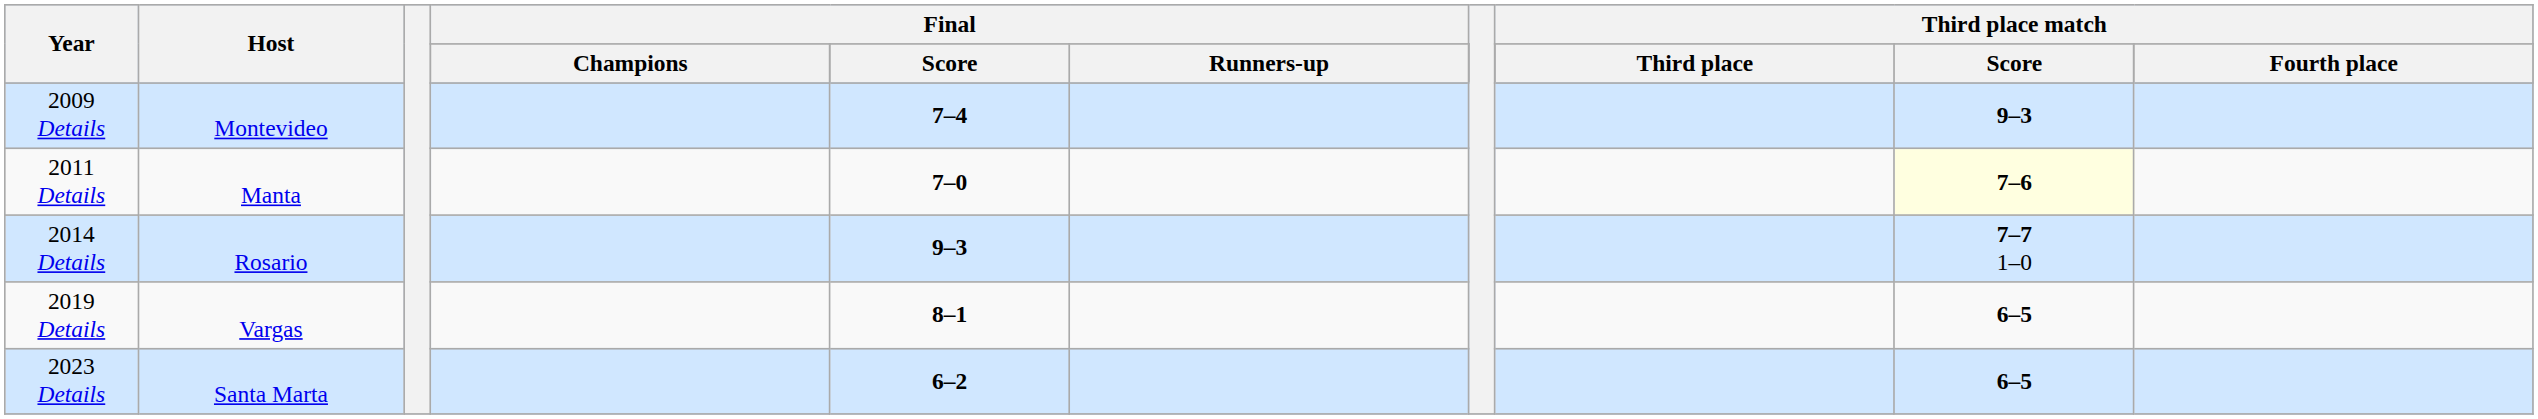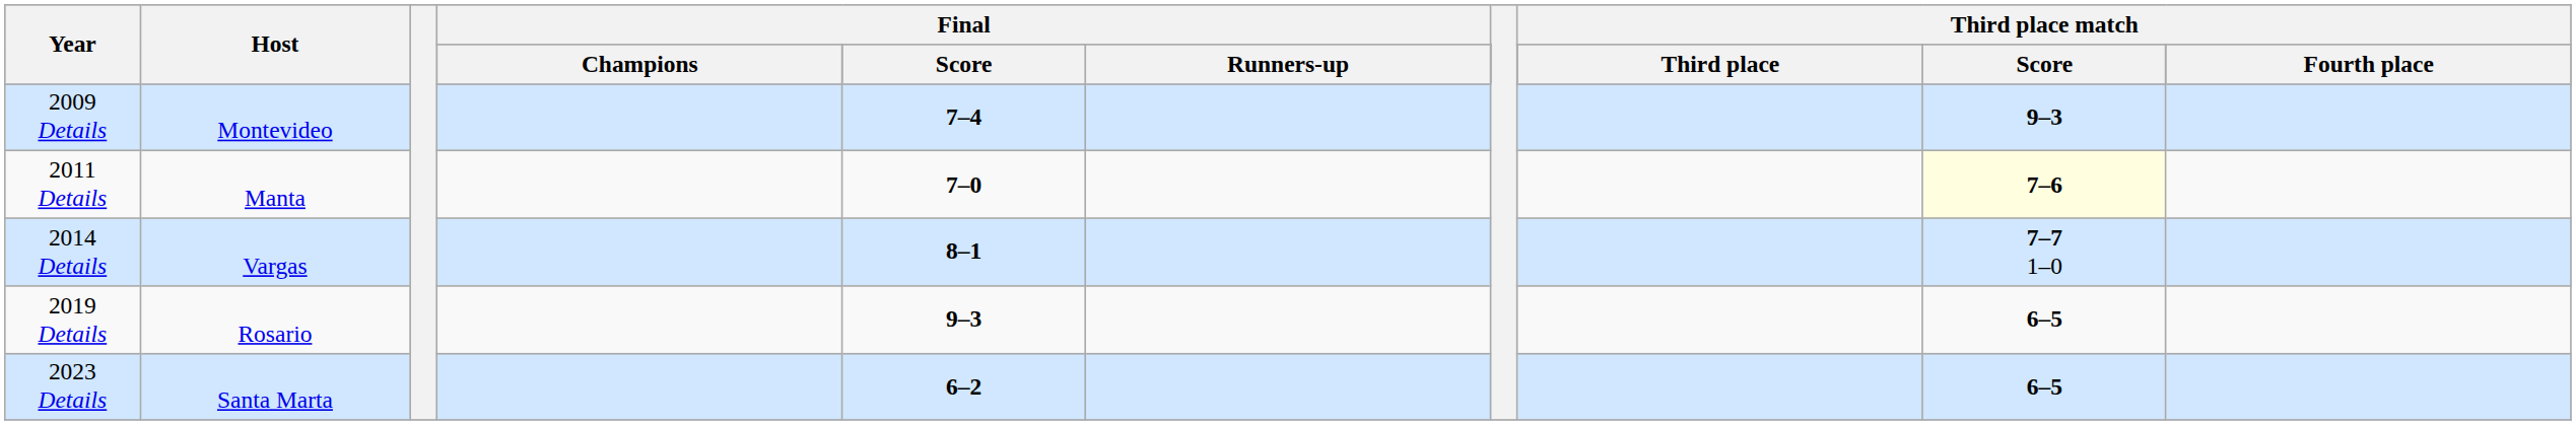2014 Details | Host: Rosario -> Vargas
2014 Details | Final / Score: 9–3 -> 8–1
2019 Details | Host: Vargas -> Rosario
2019 Details | Final / Score: 8–1 -> 9–3
